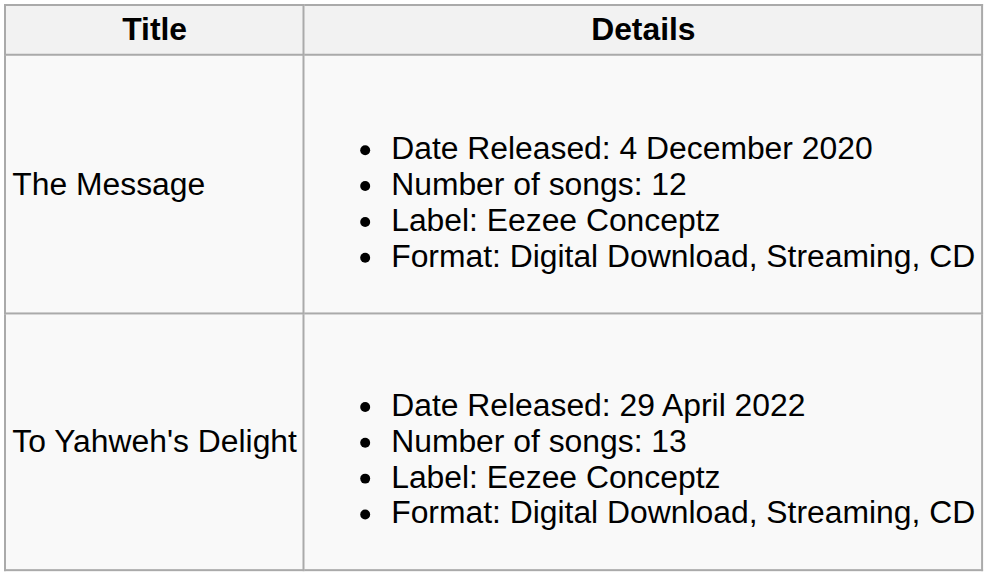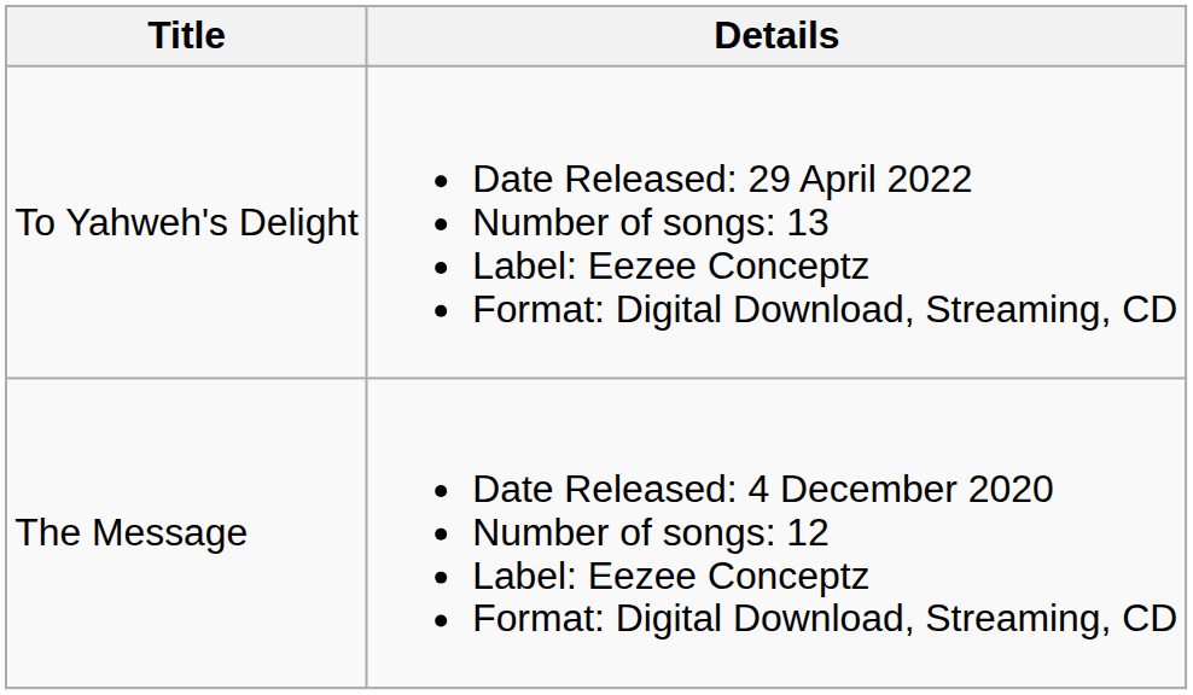rows swapped: The Message <-> To Yahweh's Delight
